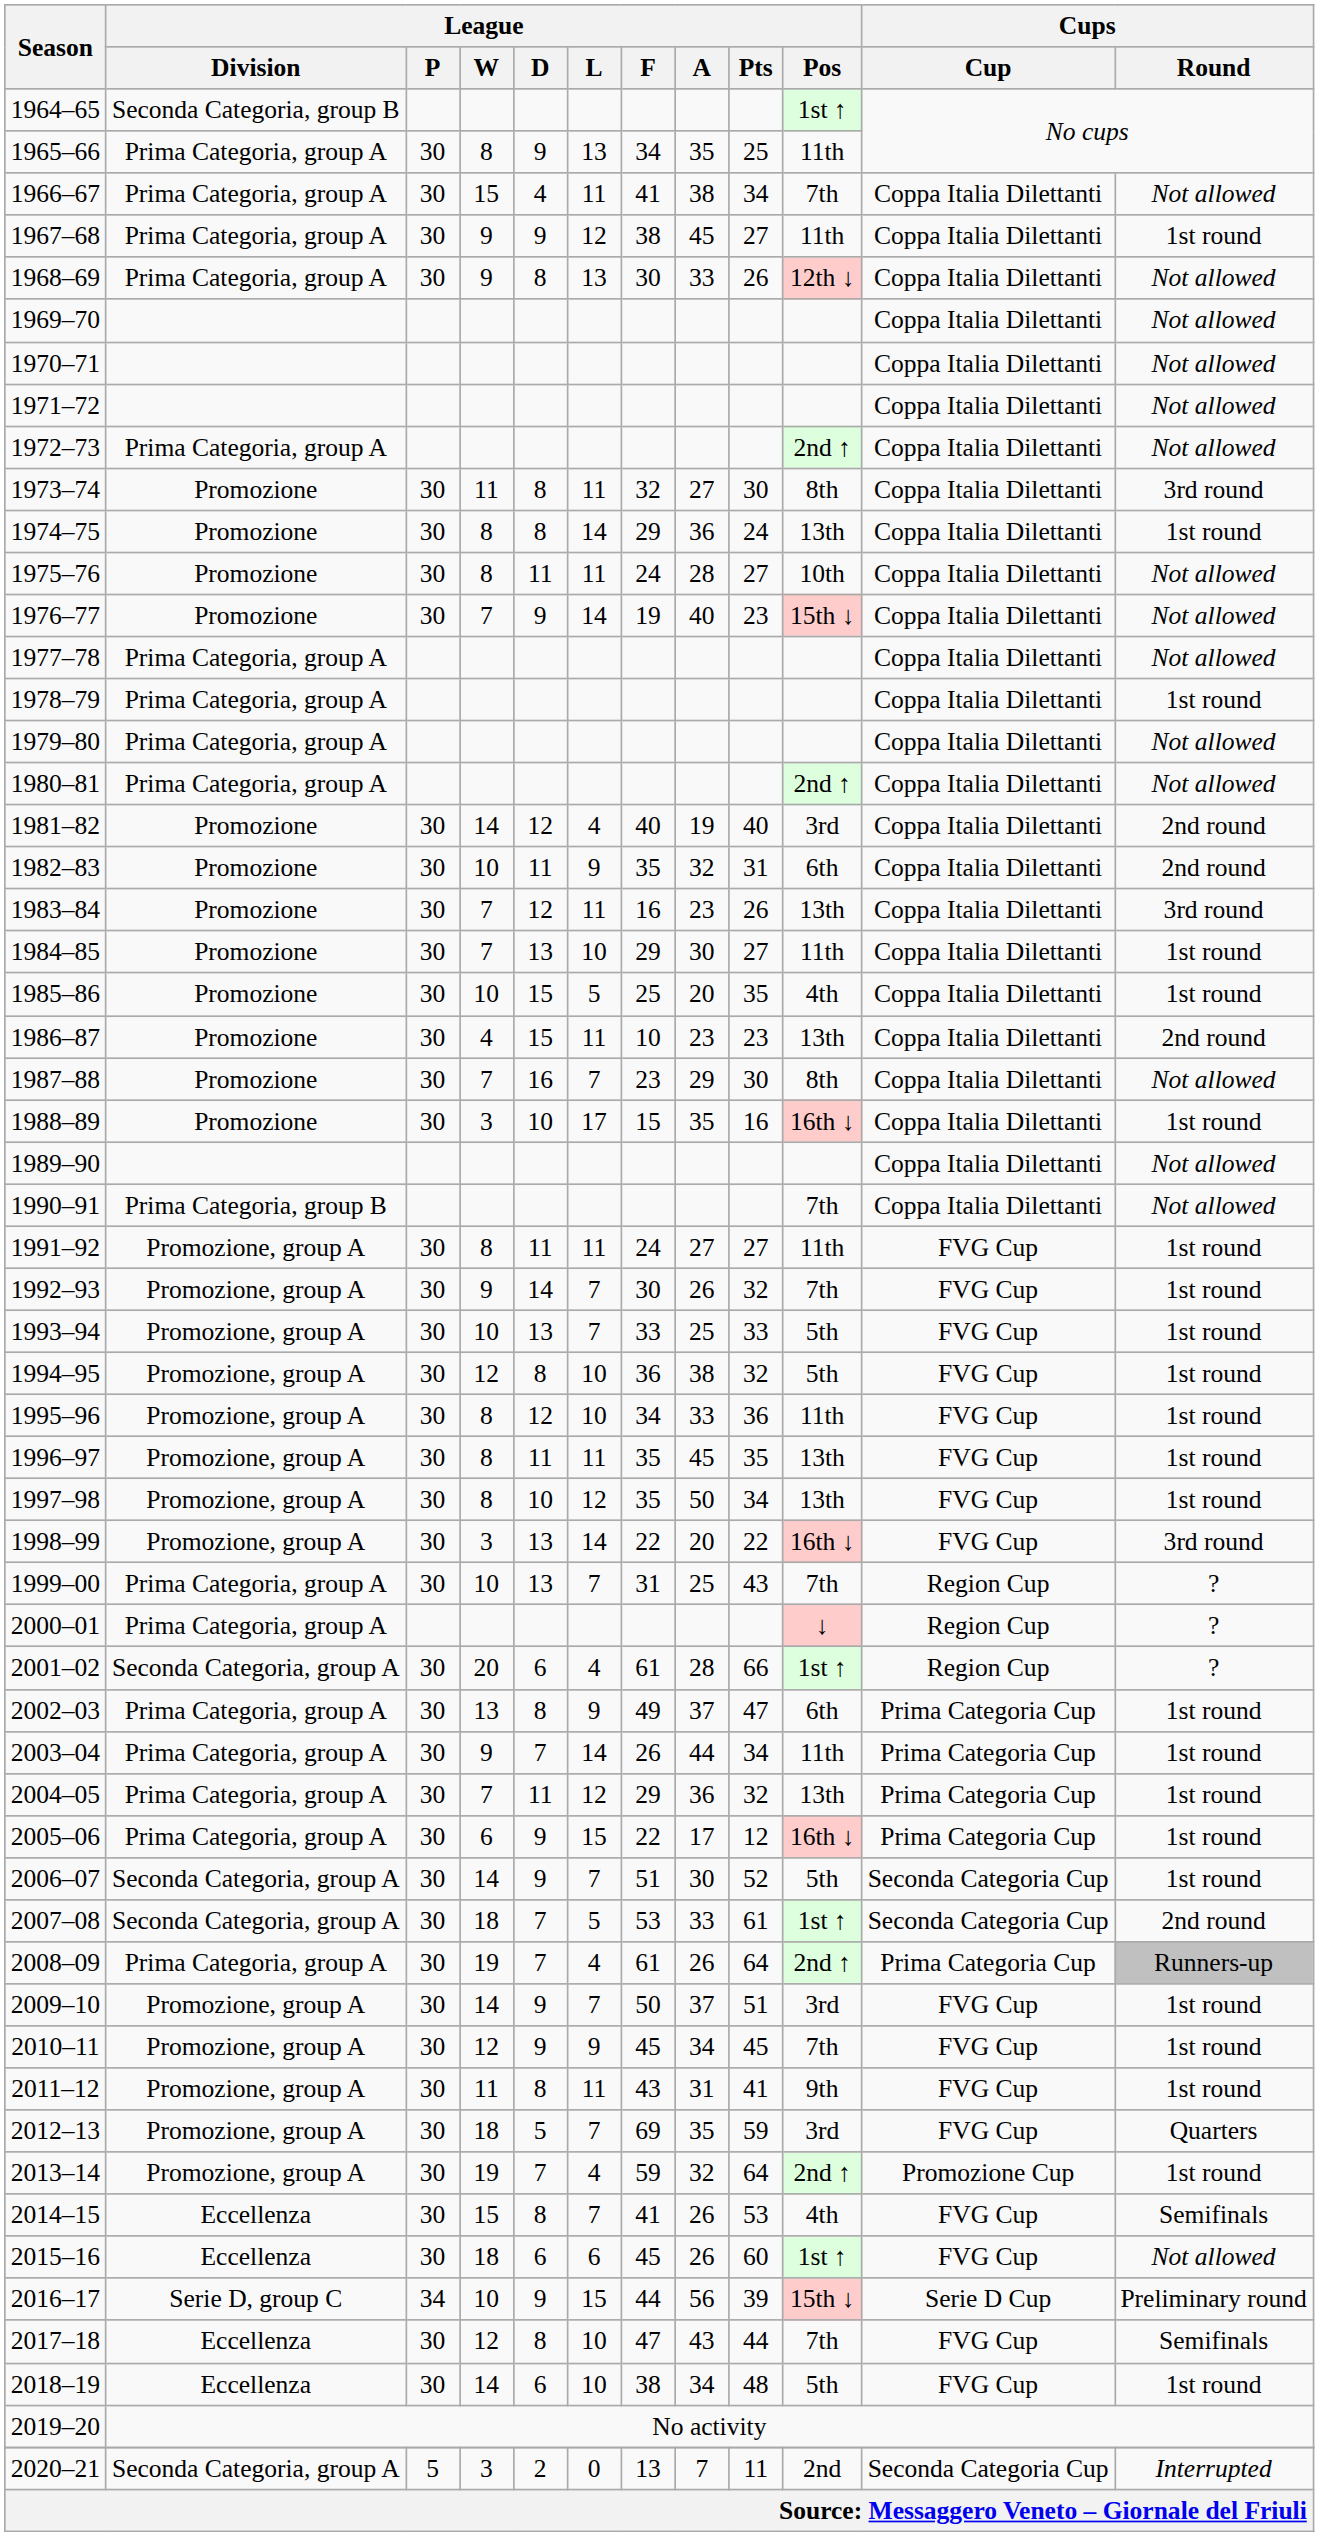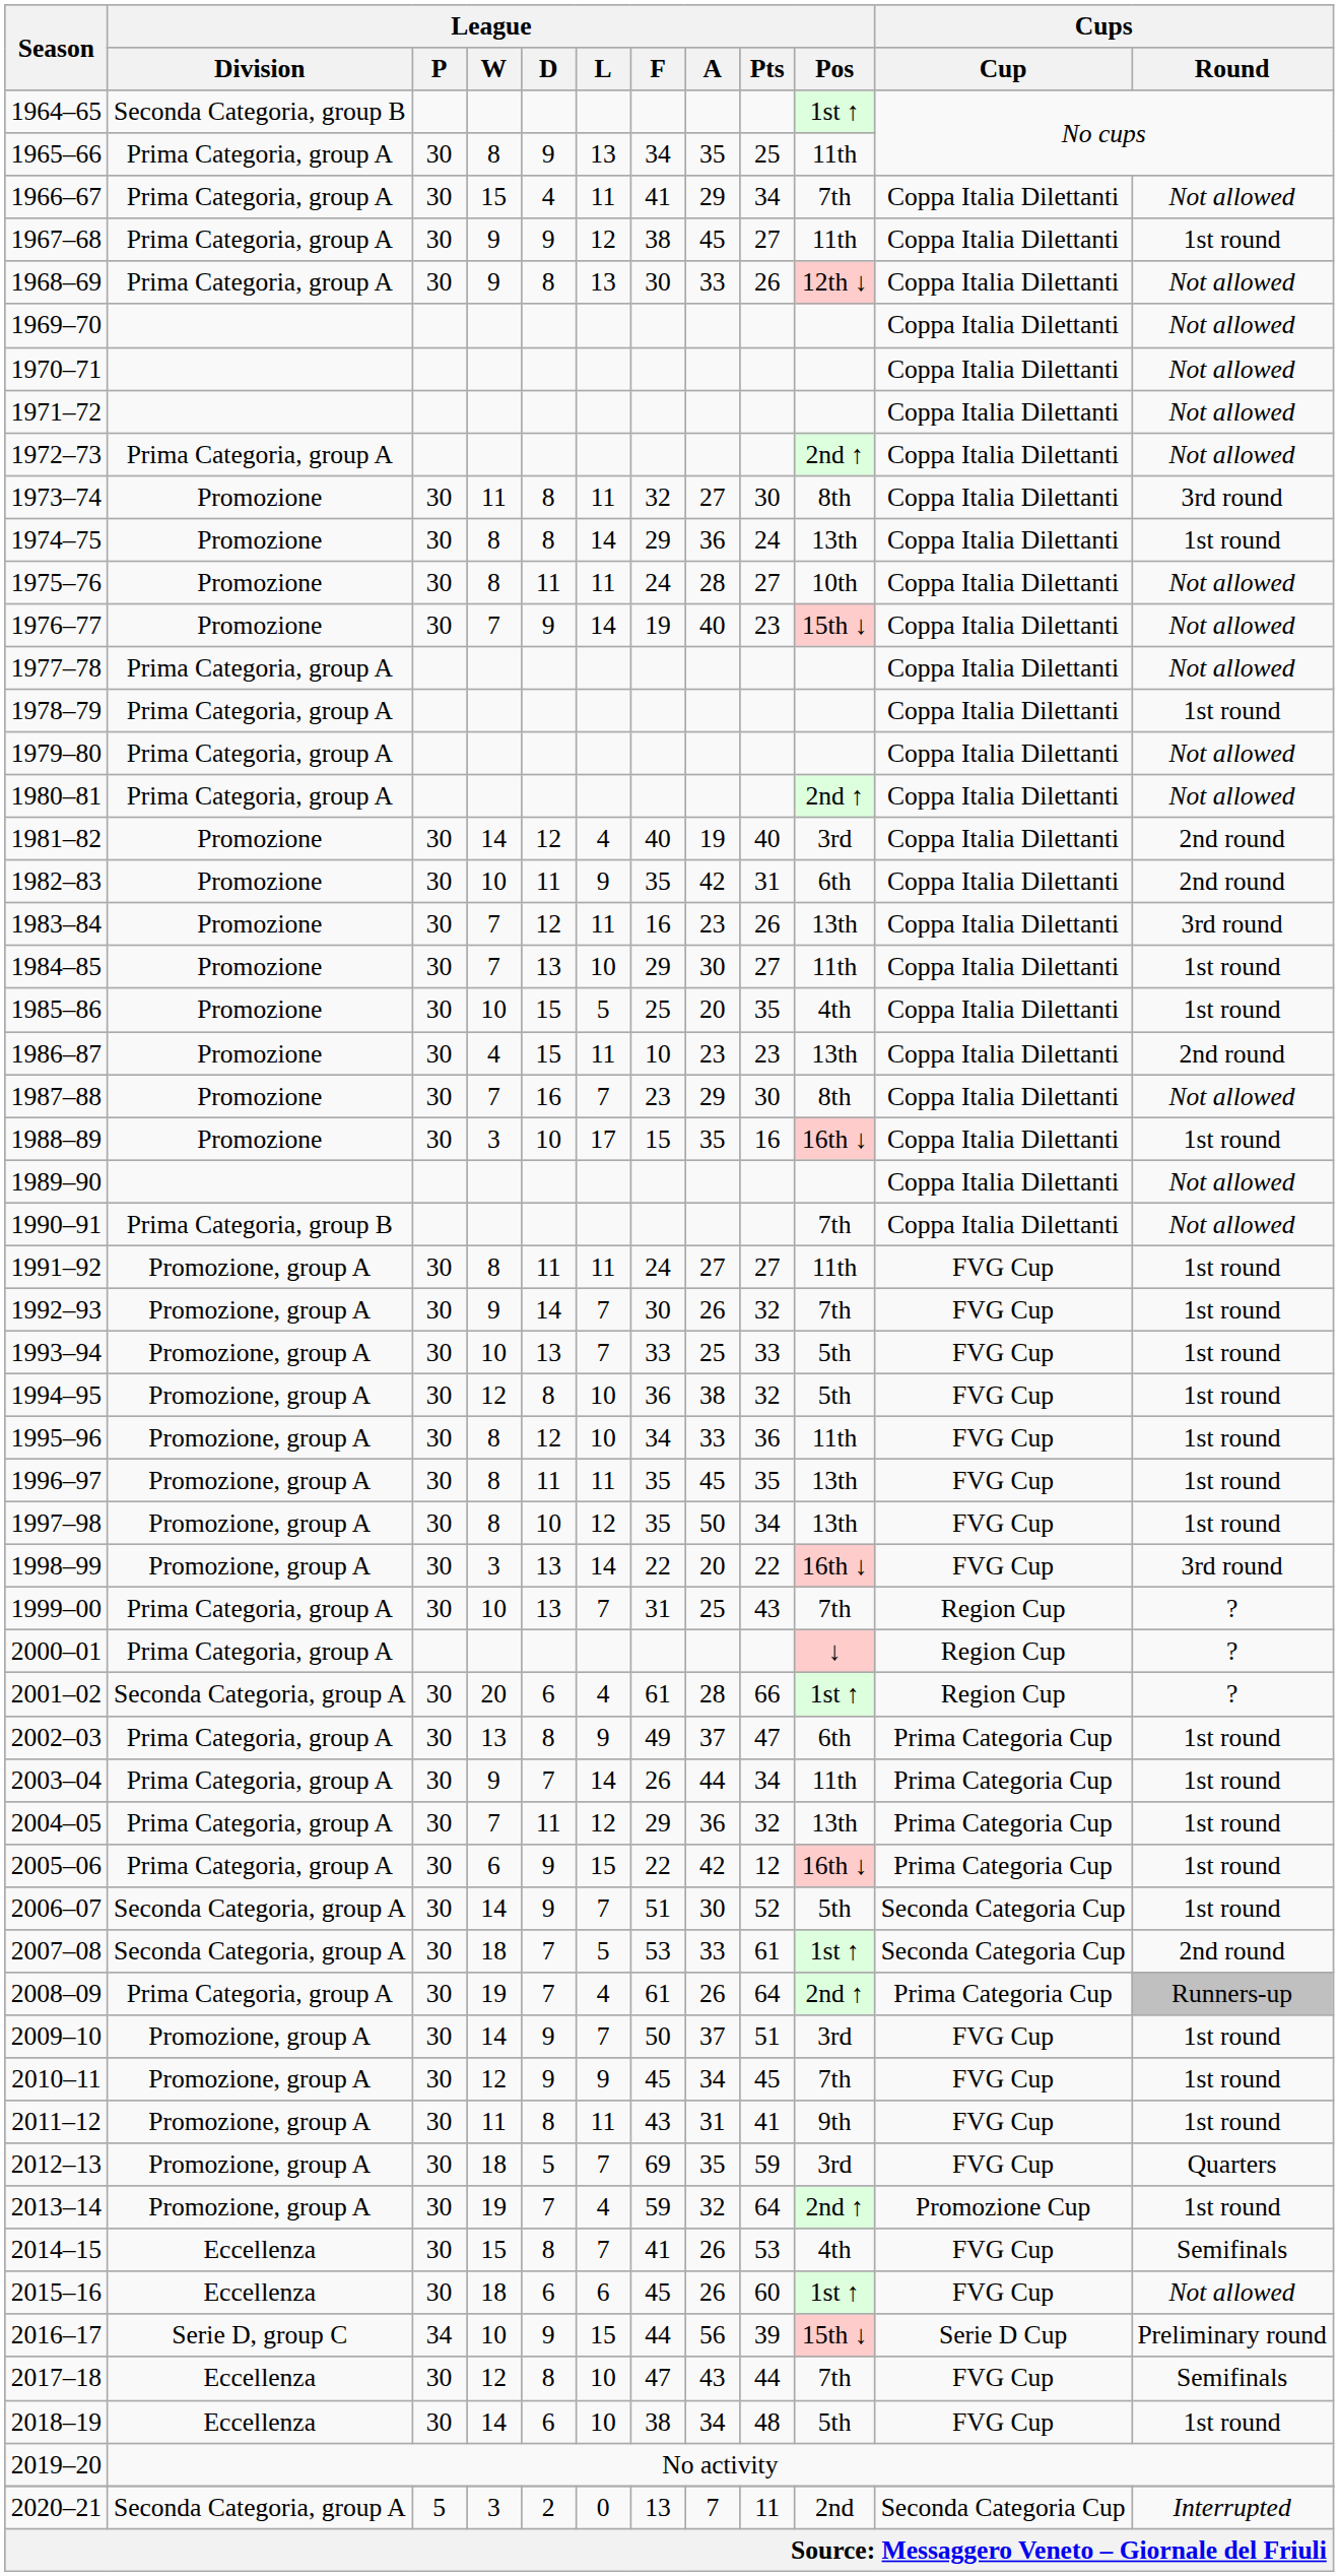1966–67 | League / A: 38 -> 29
1982–83 | League / A: 32 -> 42
2005–06 | League / A: 17 -> 42
